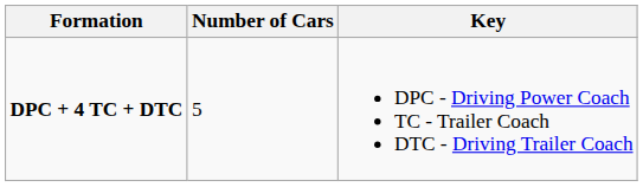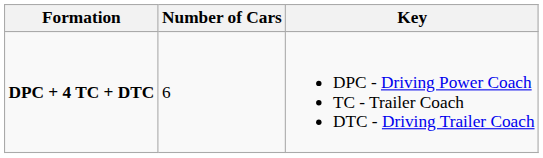DPC + 4 TC + DTC | Number of Cars: 5 -> 6
